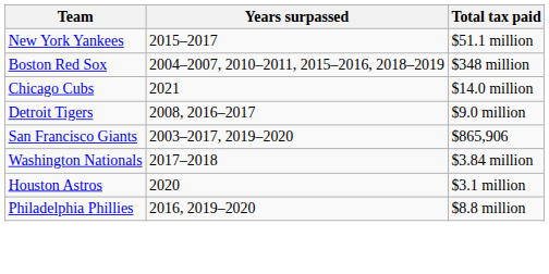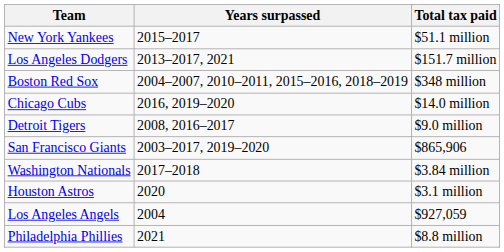+ row: Los Angeles Dodgers | 2013–2017, 2021 | $151.7 million
Chicago Cubs | Years surpassed: 2021 -> 2016, 2019–2020
+ row: Los Angeles Angels | 2004 | $927,059
Philadelphia Phillies | Years surpassed: 2016, 2019–2020 -> 2021
